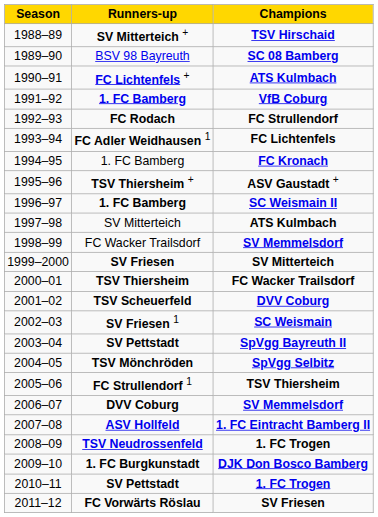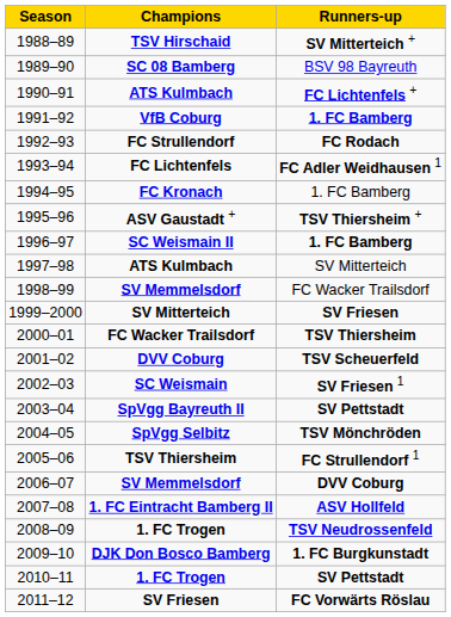columns swapped: Champions <-> Runners-up
